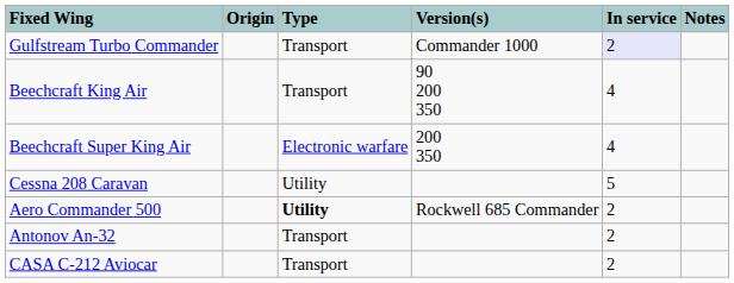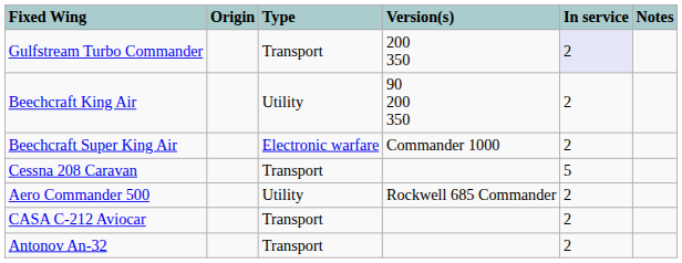Gulfstream Turbo Commander | Version(s): Commander 1000 -> 200 350
Beechcraft King Air | Type: Transport -> Utility
Beechcraft King Air | In service: 4 -> 2
Beechcraft Super King Air | Version(s): 200 350 -> Commander 1000
Beechcraft Super King Air | In service: 4 -> 2
Cessna 208 Caravan | Type: Utility -> Transport
Aero Commander 500 | Type: bold -> normal
rows swapped: CASA C-212 Aviocar <-> Antonov An-32
